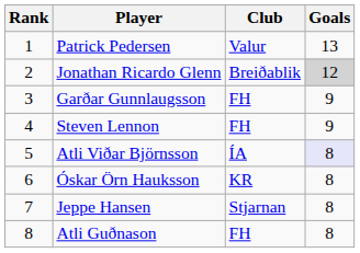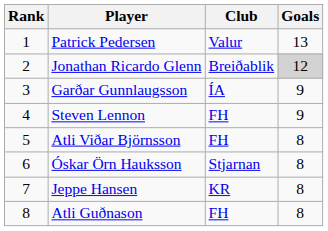Garðar Gunnlaugsson | Club: FH -> ÍA
Atli Viðar Björnsson | Club: ÍA -> FH
Atli Viðar Björnsson | Goals: lavender background -> no background
Óskar Örn Hauksson | Club: KR -> Stjarnan
Jeppe Hansen | Club: Stjarnan -> KR
